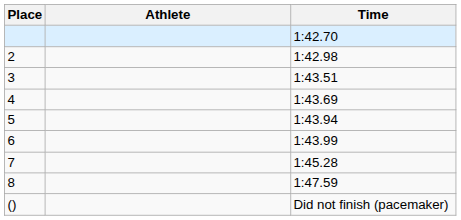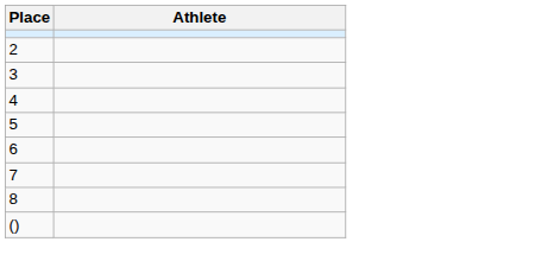- column: Time | 1:42.70 | 1:42.98 | 1:43.51 | 1:43.69 | 1:43.94 | 1:43.99 | 1:45.28 | 1:47.59 | Did not finish (pacemaker)
